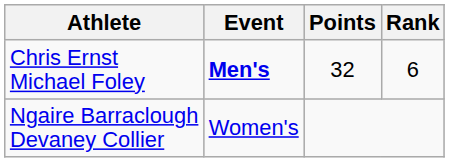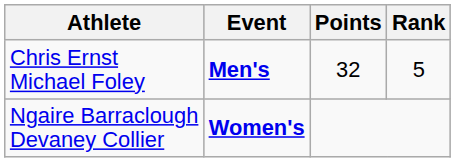Chris Ernst Michael Foley | Rank: 6 -> 5
Ngaire Barraclough Devaney Collier | Event: normal -> bold
